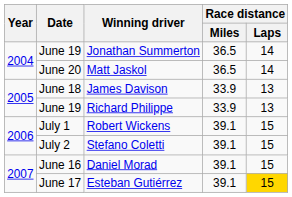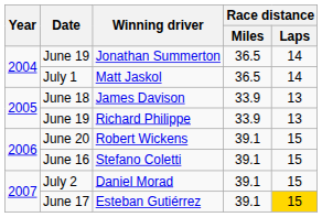Matt Jaskol | Date: June 20 -> July 1
Robert Wickens | Date: July 1 -> June 20
Stefano Coletti | Date: July 2 -> June 16
Daniel Morad | Date: June 16 -> July 2
